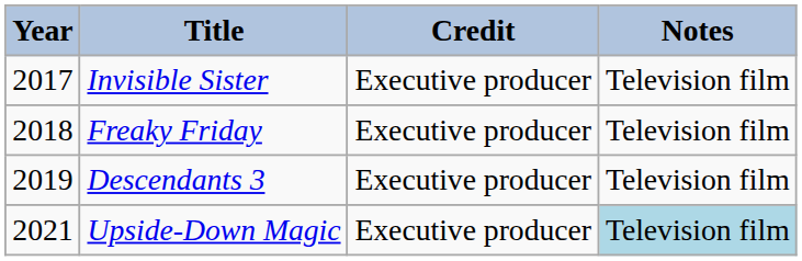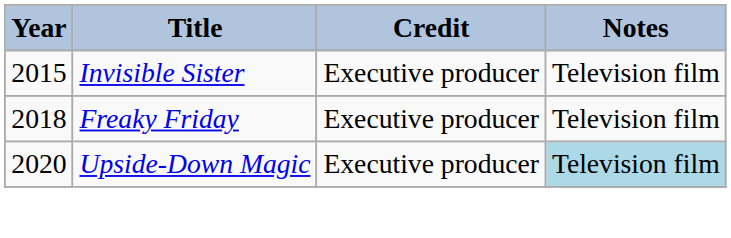Invisible Sister | Year: 2017 -> 2015
- row: 2019 | Descendants 3 | Executive producer | Television film
Upside-Down Magic | Year: 2021 -> 2020
